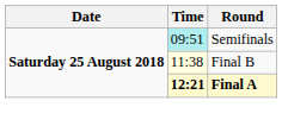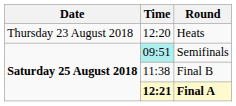+ row: Thursday 23 August 2018 | 12:20 | Heats
Final B | Time: lightyellow background -> no background
